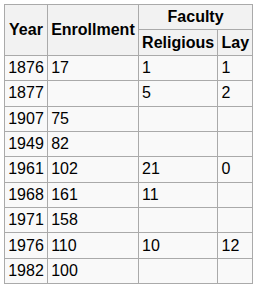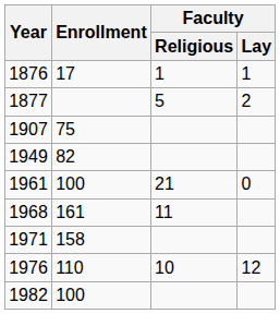1961 | Enrollment: 102 -> 100
